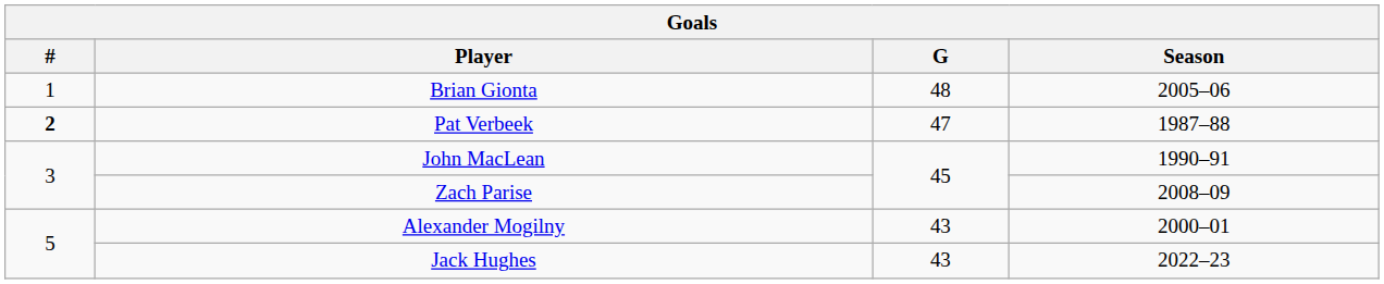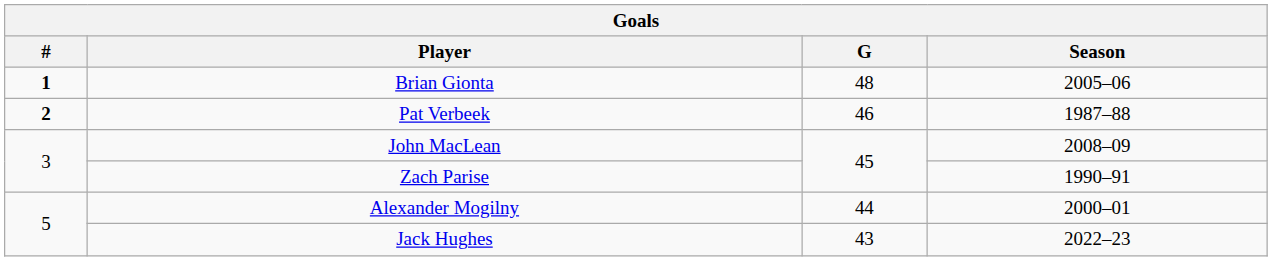Brian Gionta | #: normal -> bold
Pat Verbeek | G: 47 -> 46
John MacLean | Season: 1990–91 -> 2008–09
Zach Parise | Season: 2008–09 -> 1990–91
Alexander Mogilny | G: 43 -> 44
